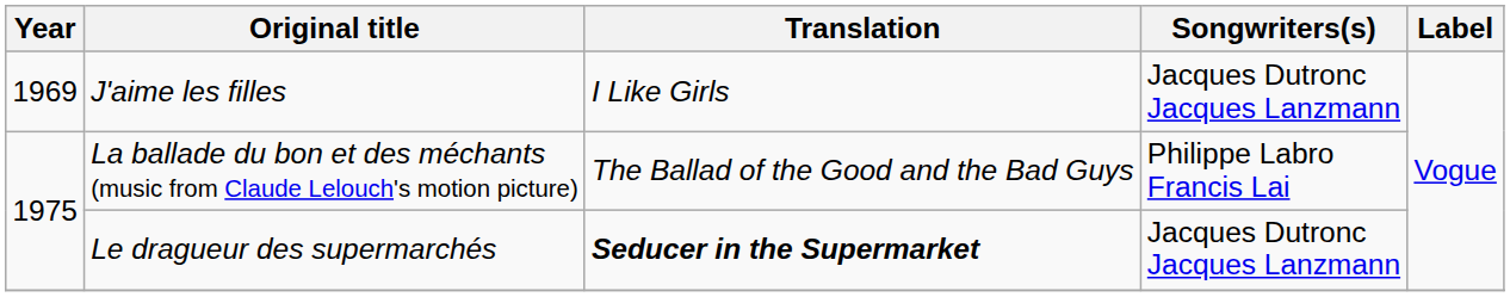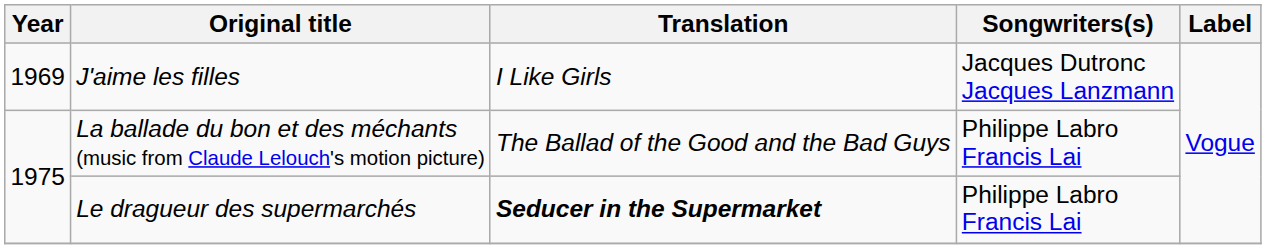Le dragueur des supermarchés | Songwriters(s): Jacques Dutronc Jacques Lanzmann -> Philippe Labro Francis Lai
